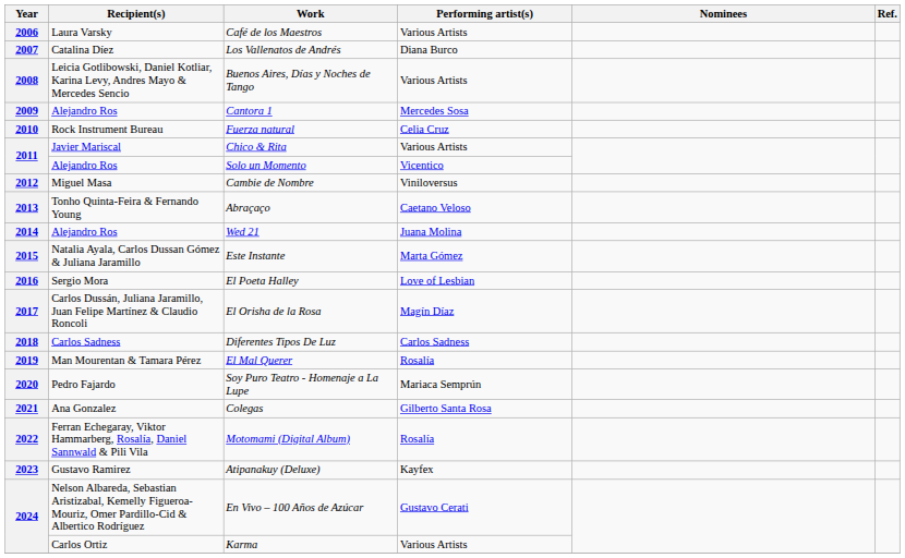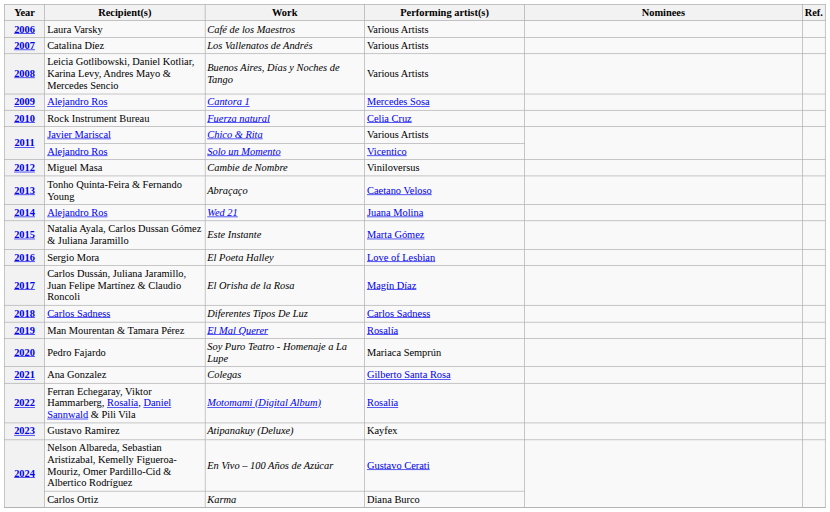2007 | Performing artist(s): Diana Burco -> Various Artists
2024 / Karma | Performing artist(s): Various Artists -> Diana Burco
